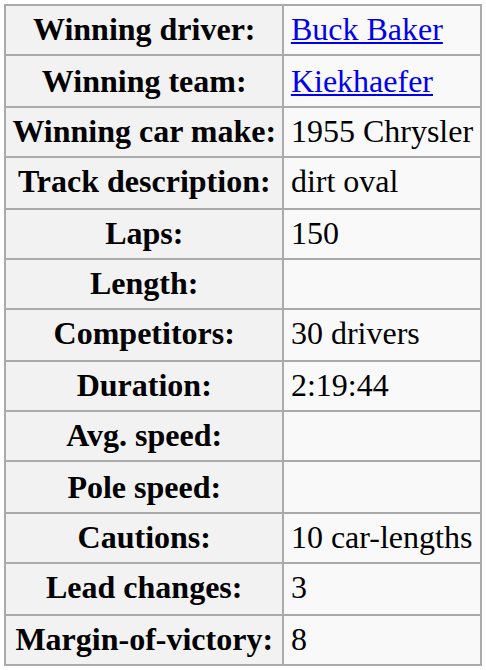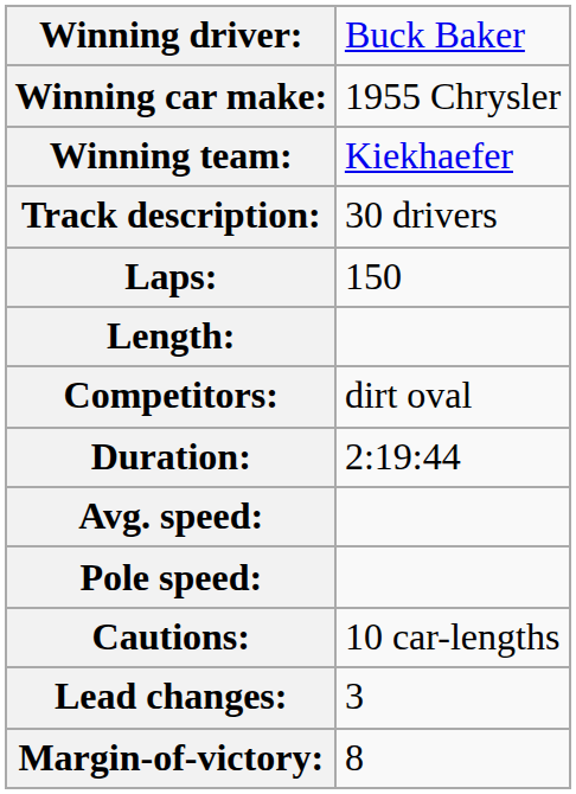rows swapped: Winning team: <-> Winning car make:
Track description: | column 2: dirt oval -> 30 drivers
Competitors: | column 2: 30 drivers -> dirt oval
